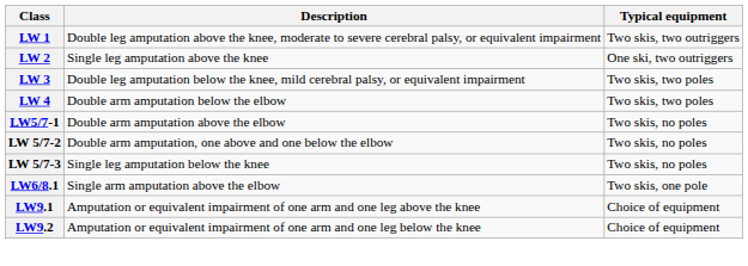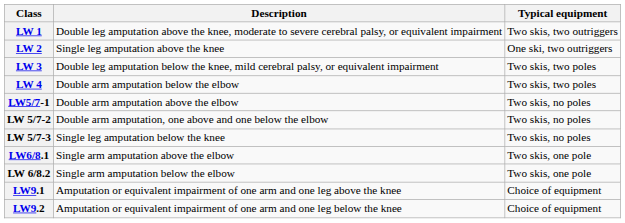+ row: LW 6/8.2 | Single arm amputation below the elbow | Two skis, one pole
